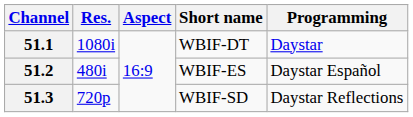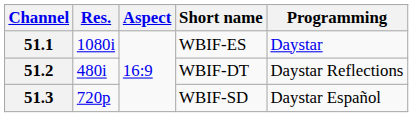51.1 | Short name: WBIF-DT -> WBIF-ES
51.2 | Short name: WBIF-ES -> WBIF-DT
51.2 | Programming: Daystar Español -> Daystar Reflections
51.3 | Programming: Daystar Reflections -> Daystar Español
